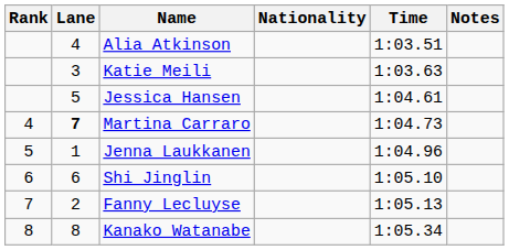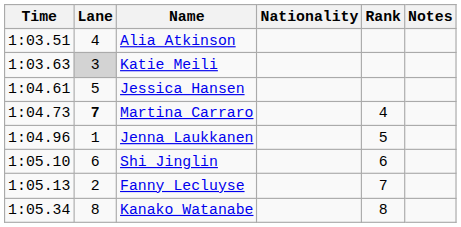columns swapped: Rank <-> Time
Katie Meili | Lane: no background -> lightgrey background
